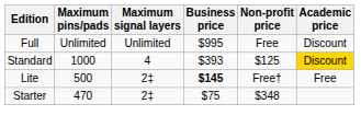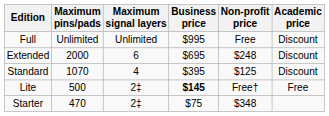+ row: Extended | 2000 | 6 | $695 | $248 | Discount
Standard | Maximum pins/pads: 1000 -> 1070
Standard | Business price: $393 -> $395
Standard | Academic price: gold background -> no background
